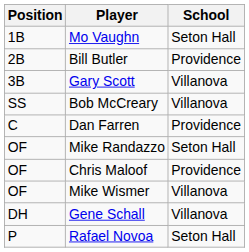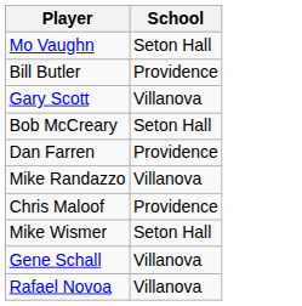- column: Position | 1B | 2B | 3B | SS | C | OF | OF | OF | DH | P
Bob McCreary | School: Villanova -> Seton Hall
Mike Randazzo | School: Seton Hall -> Villanova
Mike Wismer | School: Villanova -> Seton Hall
Rafael Novoa | School: Seton Hall -> Villanova
